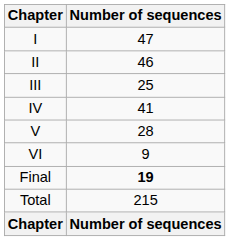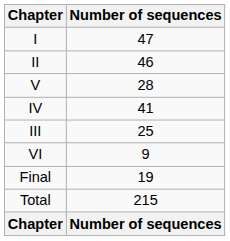rows swapped: III <-> V
Final | Number of sequences: bold -> normal
